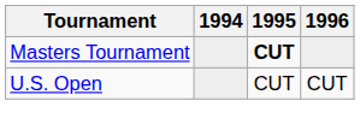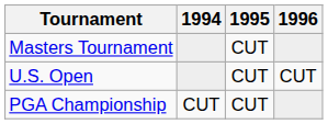Masters Tournament | 1995: bold -> normal
+ row: PGA Championship | CUT | CUT
